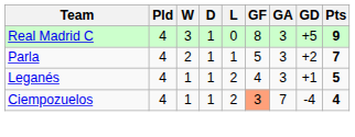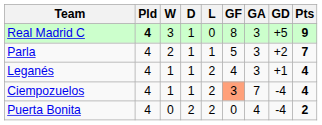Real Madrid C | Pld: normal -> bold
Leganés | Pts: 5 -> 4
+ row: Puerta Bonita | 4 | 0 | 2 | 2 | 0 | 4 | -4 | 2
